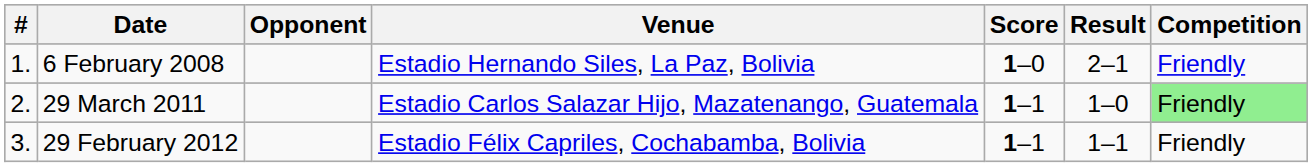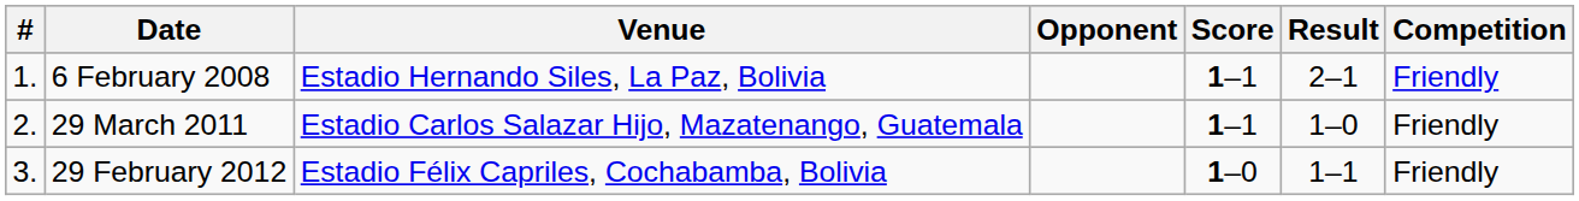columns swapped: Venue <-> Opponent
6 February 2008 | Score: 1–0 -> 1–1
29 March 2011 | Competition: lightgreen background -> no background
29 February 2012 | Score: 1–1 -> 1–0
